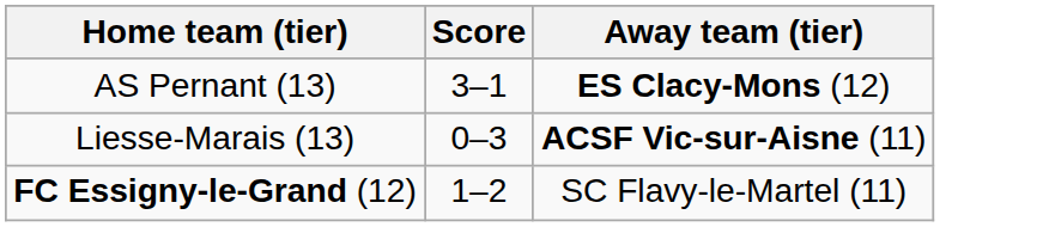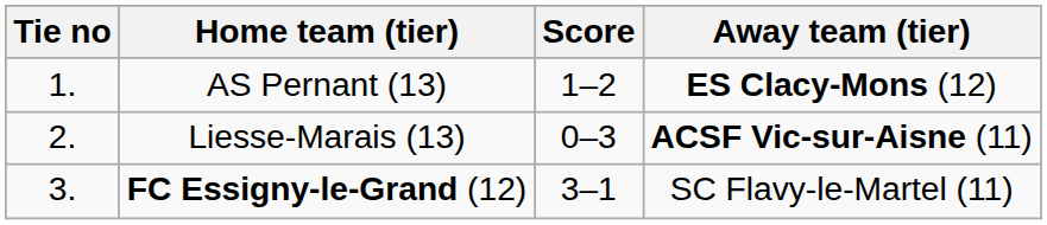+ column: Tie no | 1. | 2. | 3.
AS Pernant (13) | Score: 3–1 -> 1–2
FC Essigny-le-Grand (12) | Score: 1–2 -> 3–1
